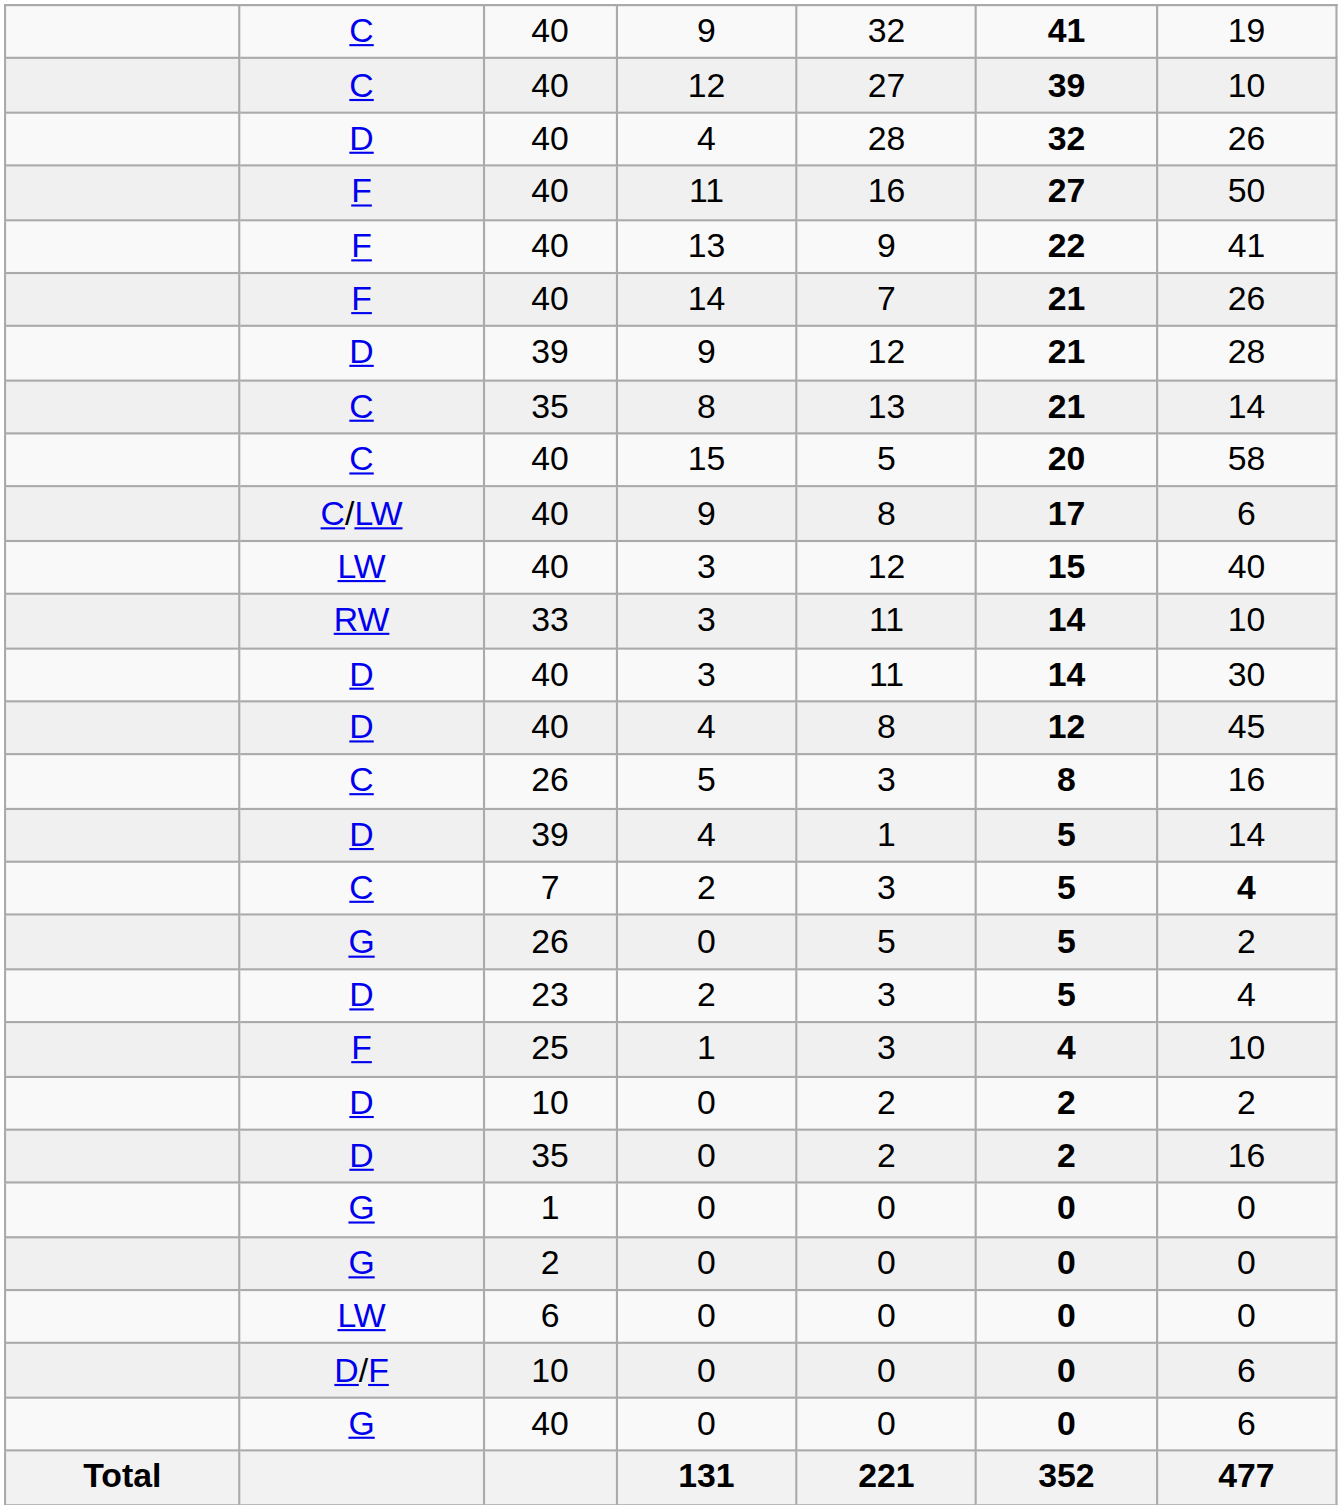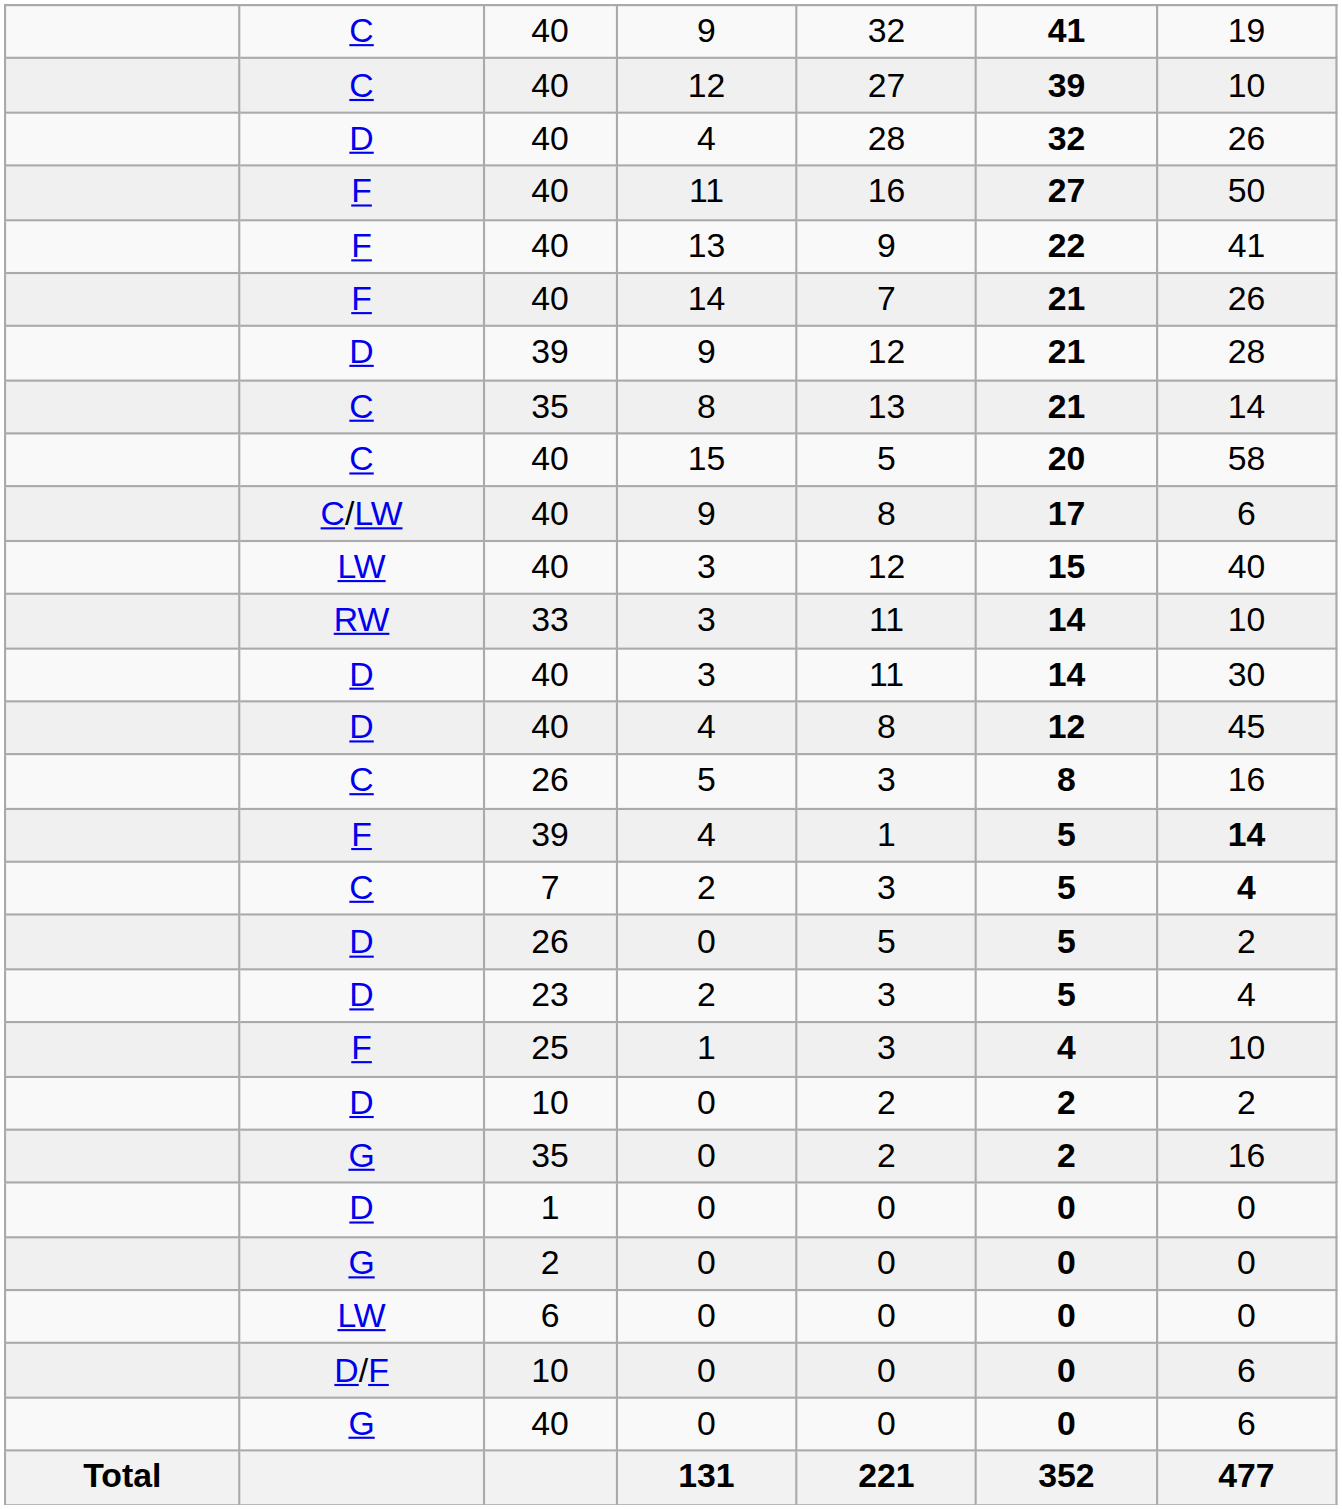39 / 4 | column 2: D -> F
39 / 4 | column 7: normal -> bold
26 / 0 | column 2: G -> D
35 / 0 | column 2: D -> G
1 / 0 | column 2: G -> D
